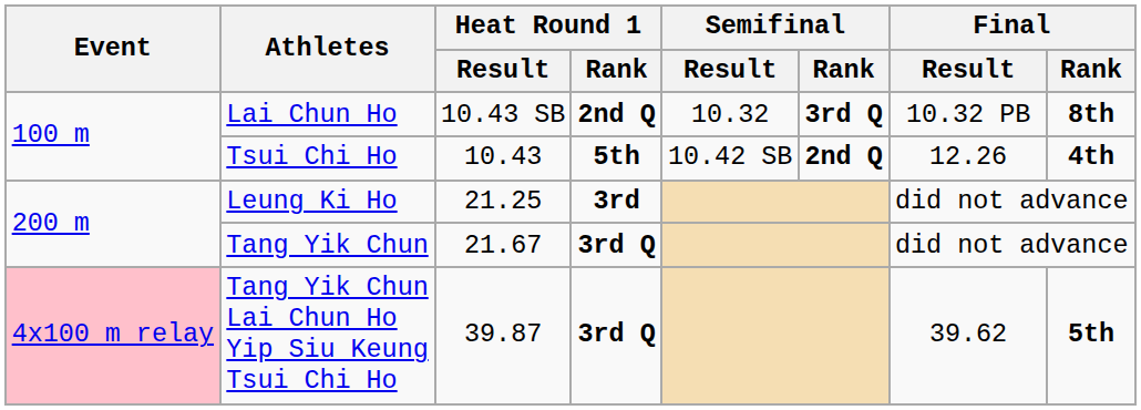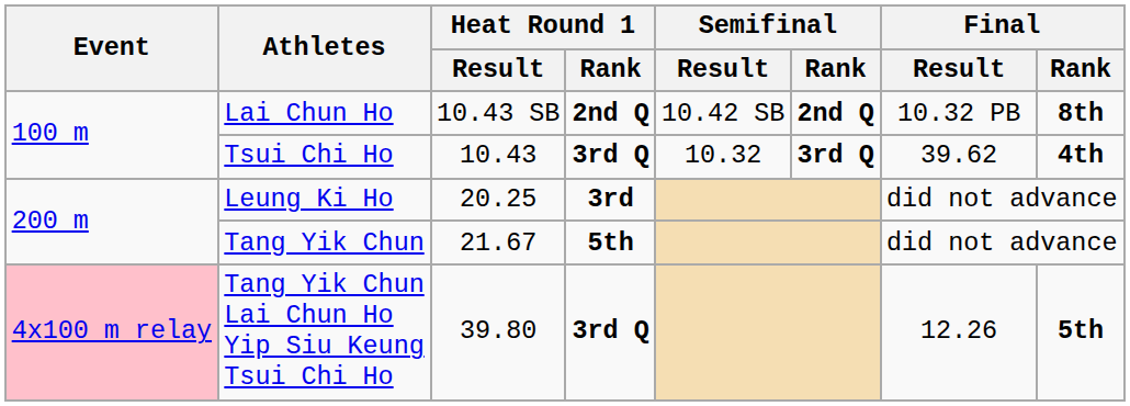Lai Chun Ho | Semifinal / Result: 10.32 -> 10.42 SB
Lai Chun Ho | Semifinal / Rank: 3rd Q -> 2nd Q
Tsui Chi Ho | Heat Round 1 / Rank: 5th -> 3rd Q
Tsui Chi Ho | Semifinal / Result: 10.42 SB -> 10.32
Tsui Chi Ho | Semifinal / Rank: 2nd Q -> 3rd Q
Tsui Chi Ho | Final / Result: 12.26 -> 39.62
Leung Ki Ho | Heat Round 1 / Result: 21.25 -> 20.25
Tang Yik Chun | Heat Round 1 / Rank: 3rd Q -> 5th
Tang Yik Chun Lai Chun Ho Yip Siu Keung Tsui Chi Ho | Heat Round 1 / Result: 39.87 -> 39.80
Tang Yik Chun Lai Chun Ho Yip Siu Keung Tsui Chi Ho | Final / Result: 39.62 -> 12.26
